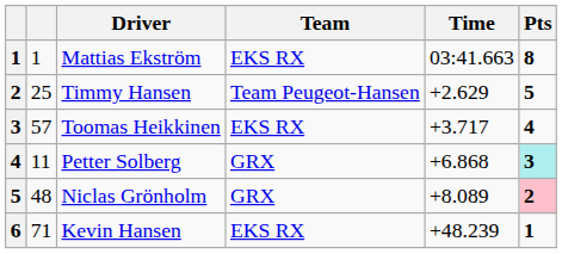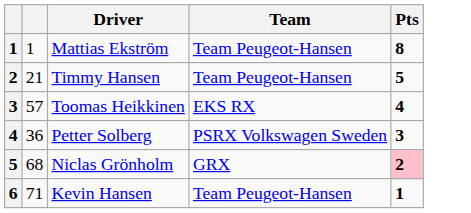- column: Time | 03:41.663 | +2.629 | +3.717 | +6.868 | +8.089 | +48.239
Mattias Ekström | Team: EKS RX -> Team Peugeot-Hansen
Timmy Hansen | column 2: 25 -> 21
Petter Solberg | column 2: 11 -> 36
Petter Solberg | Team: GRX -> PSRX Volkswagen Sweden
Petter Solberg | Pts: paleturquoise background -> no background
Niclas Grönholm | column 2: 48 -> 68
Kevin Hansen | Team: EKS RX -> Team Peugeot-Hansen
